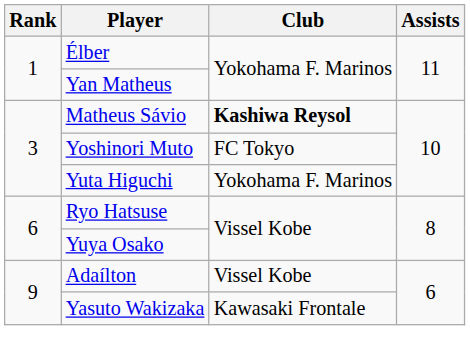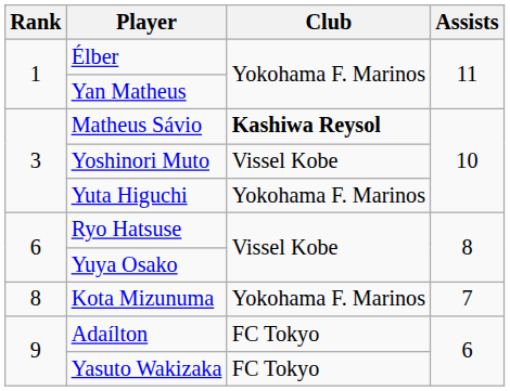Yoshinori Muto | Club: FC Tokyo -> Vissel Kobe
+ row: 8 | Kota Mizunuma | Yokohama F. Marinos | 7
Adaílton | Club: Vissel Kobe -> FC Tokyo
Yasuto Wakizaka | Club: Kawasaki Frontale -> FC Tokyo
